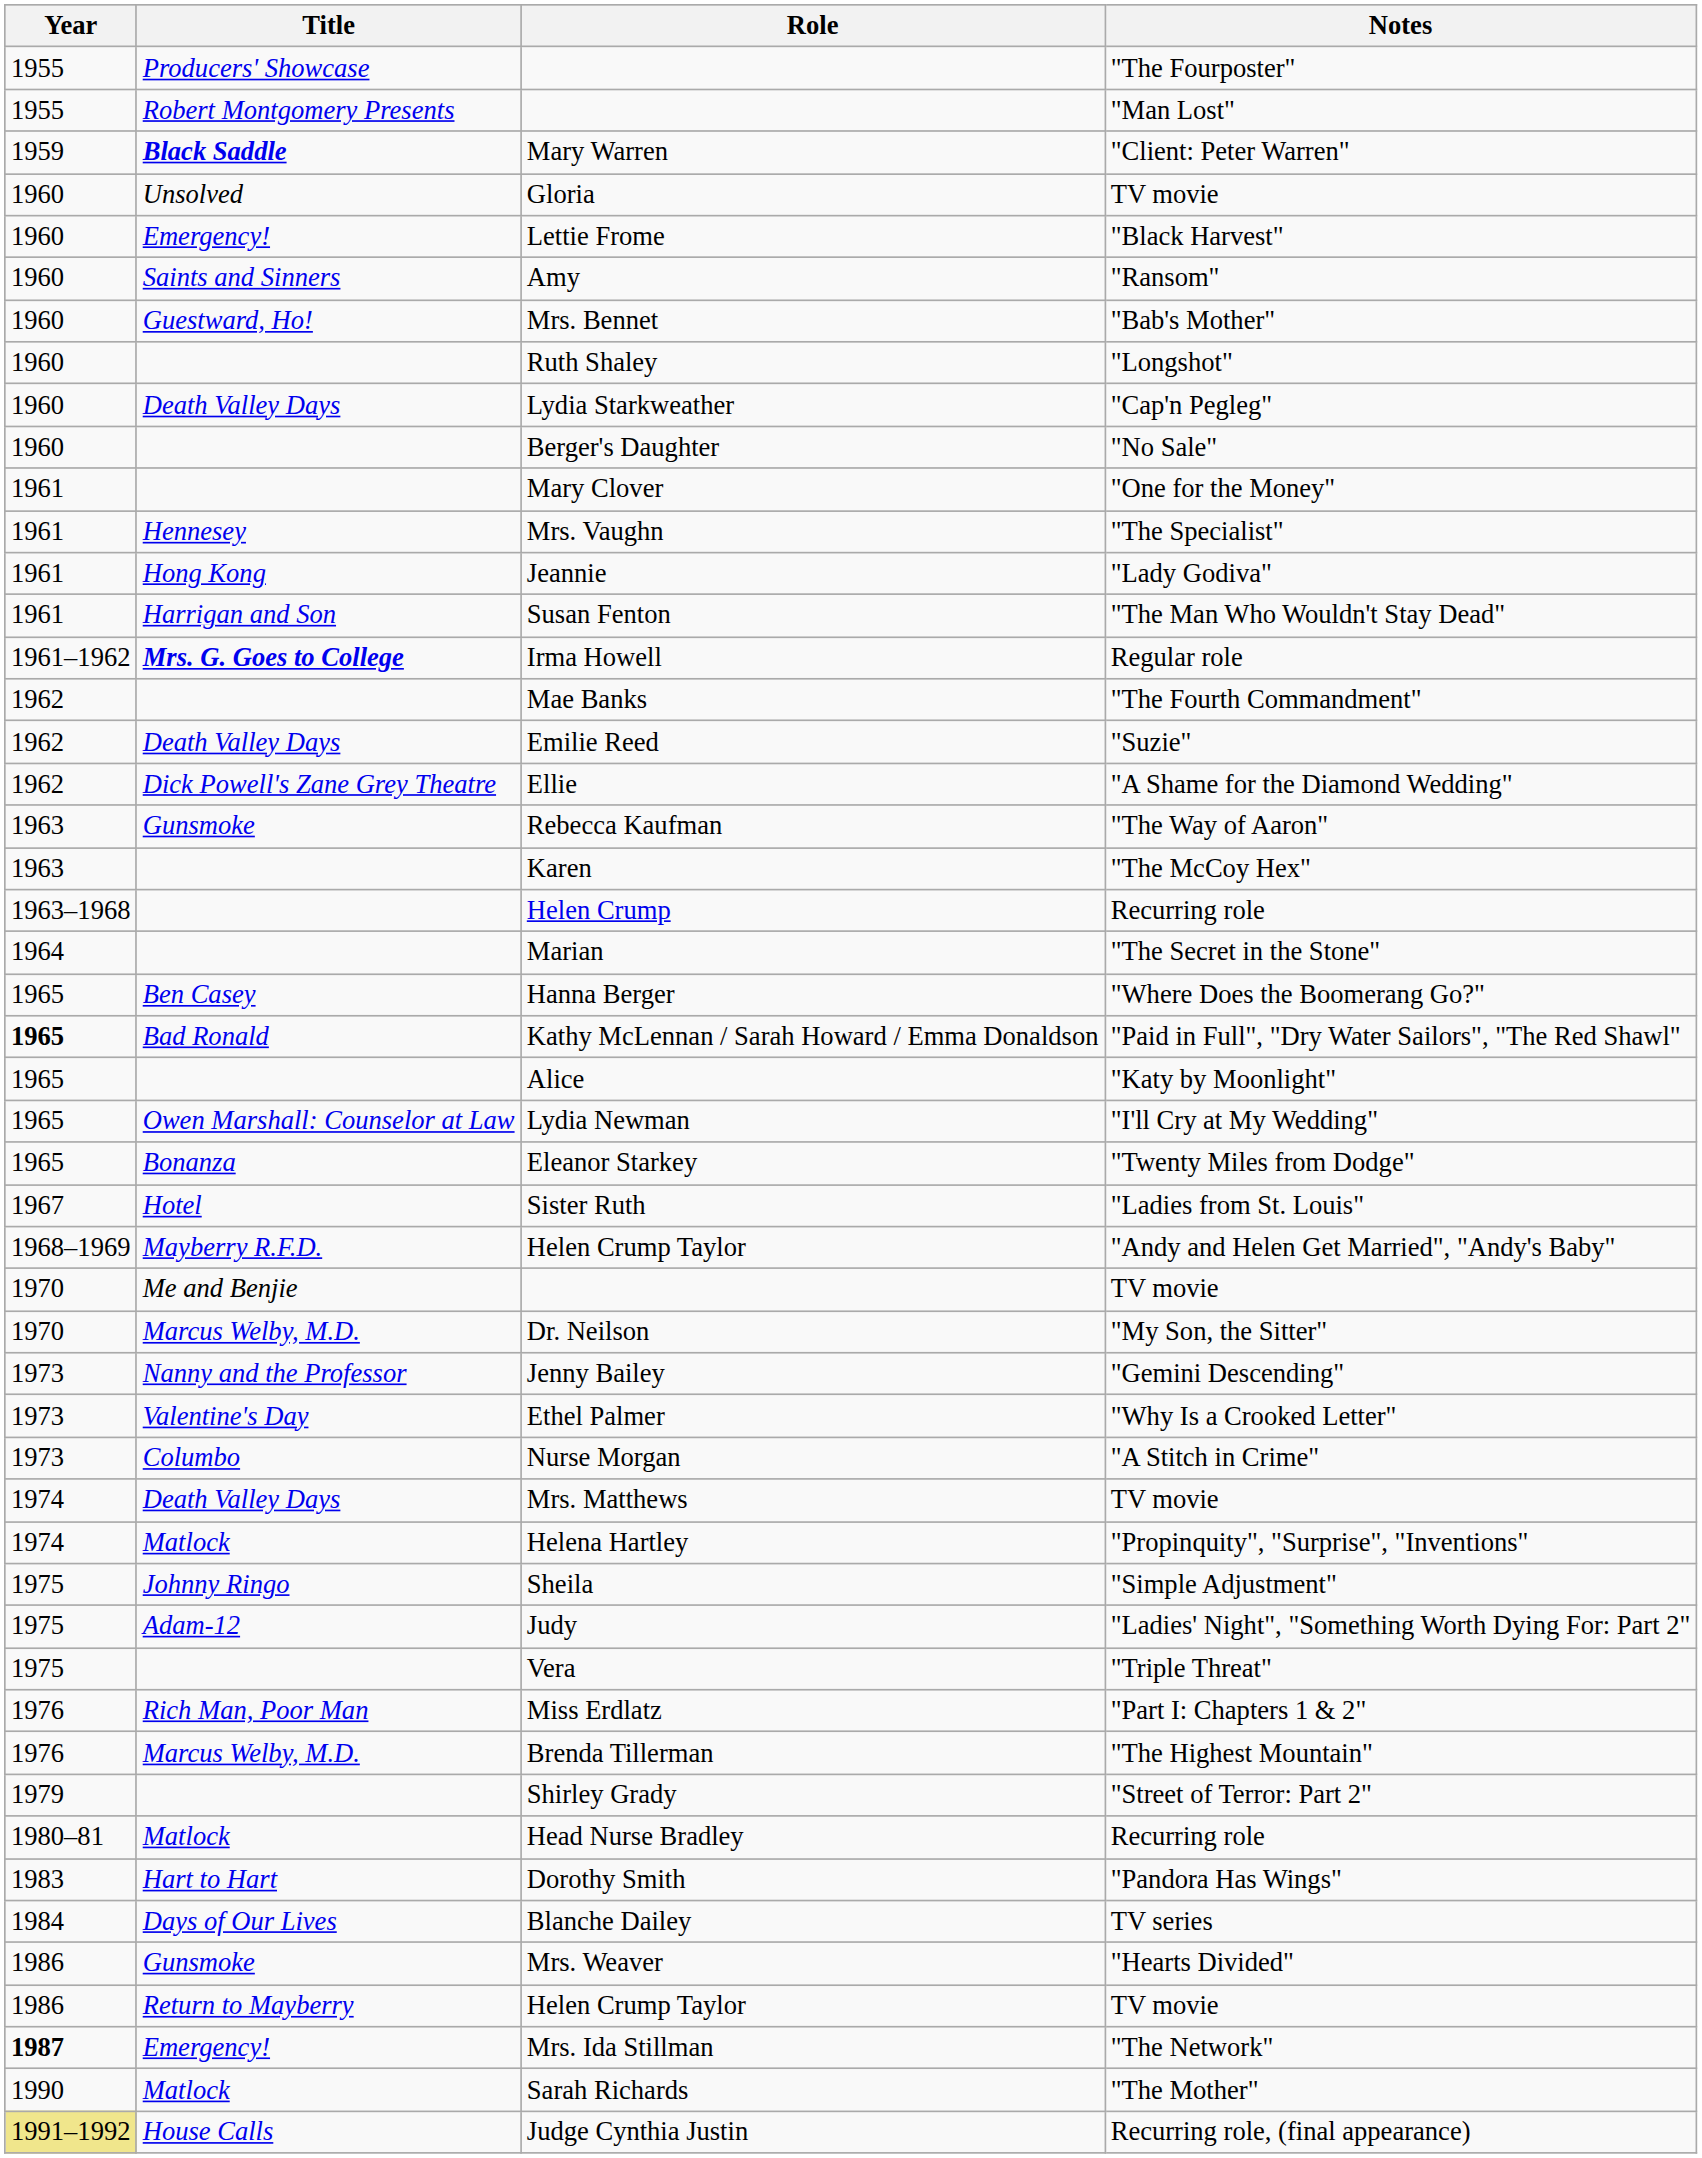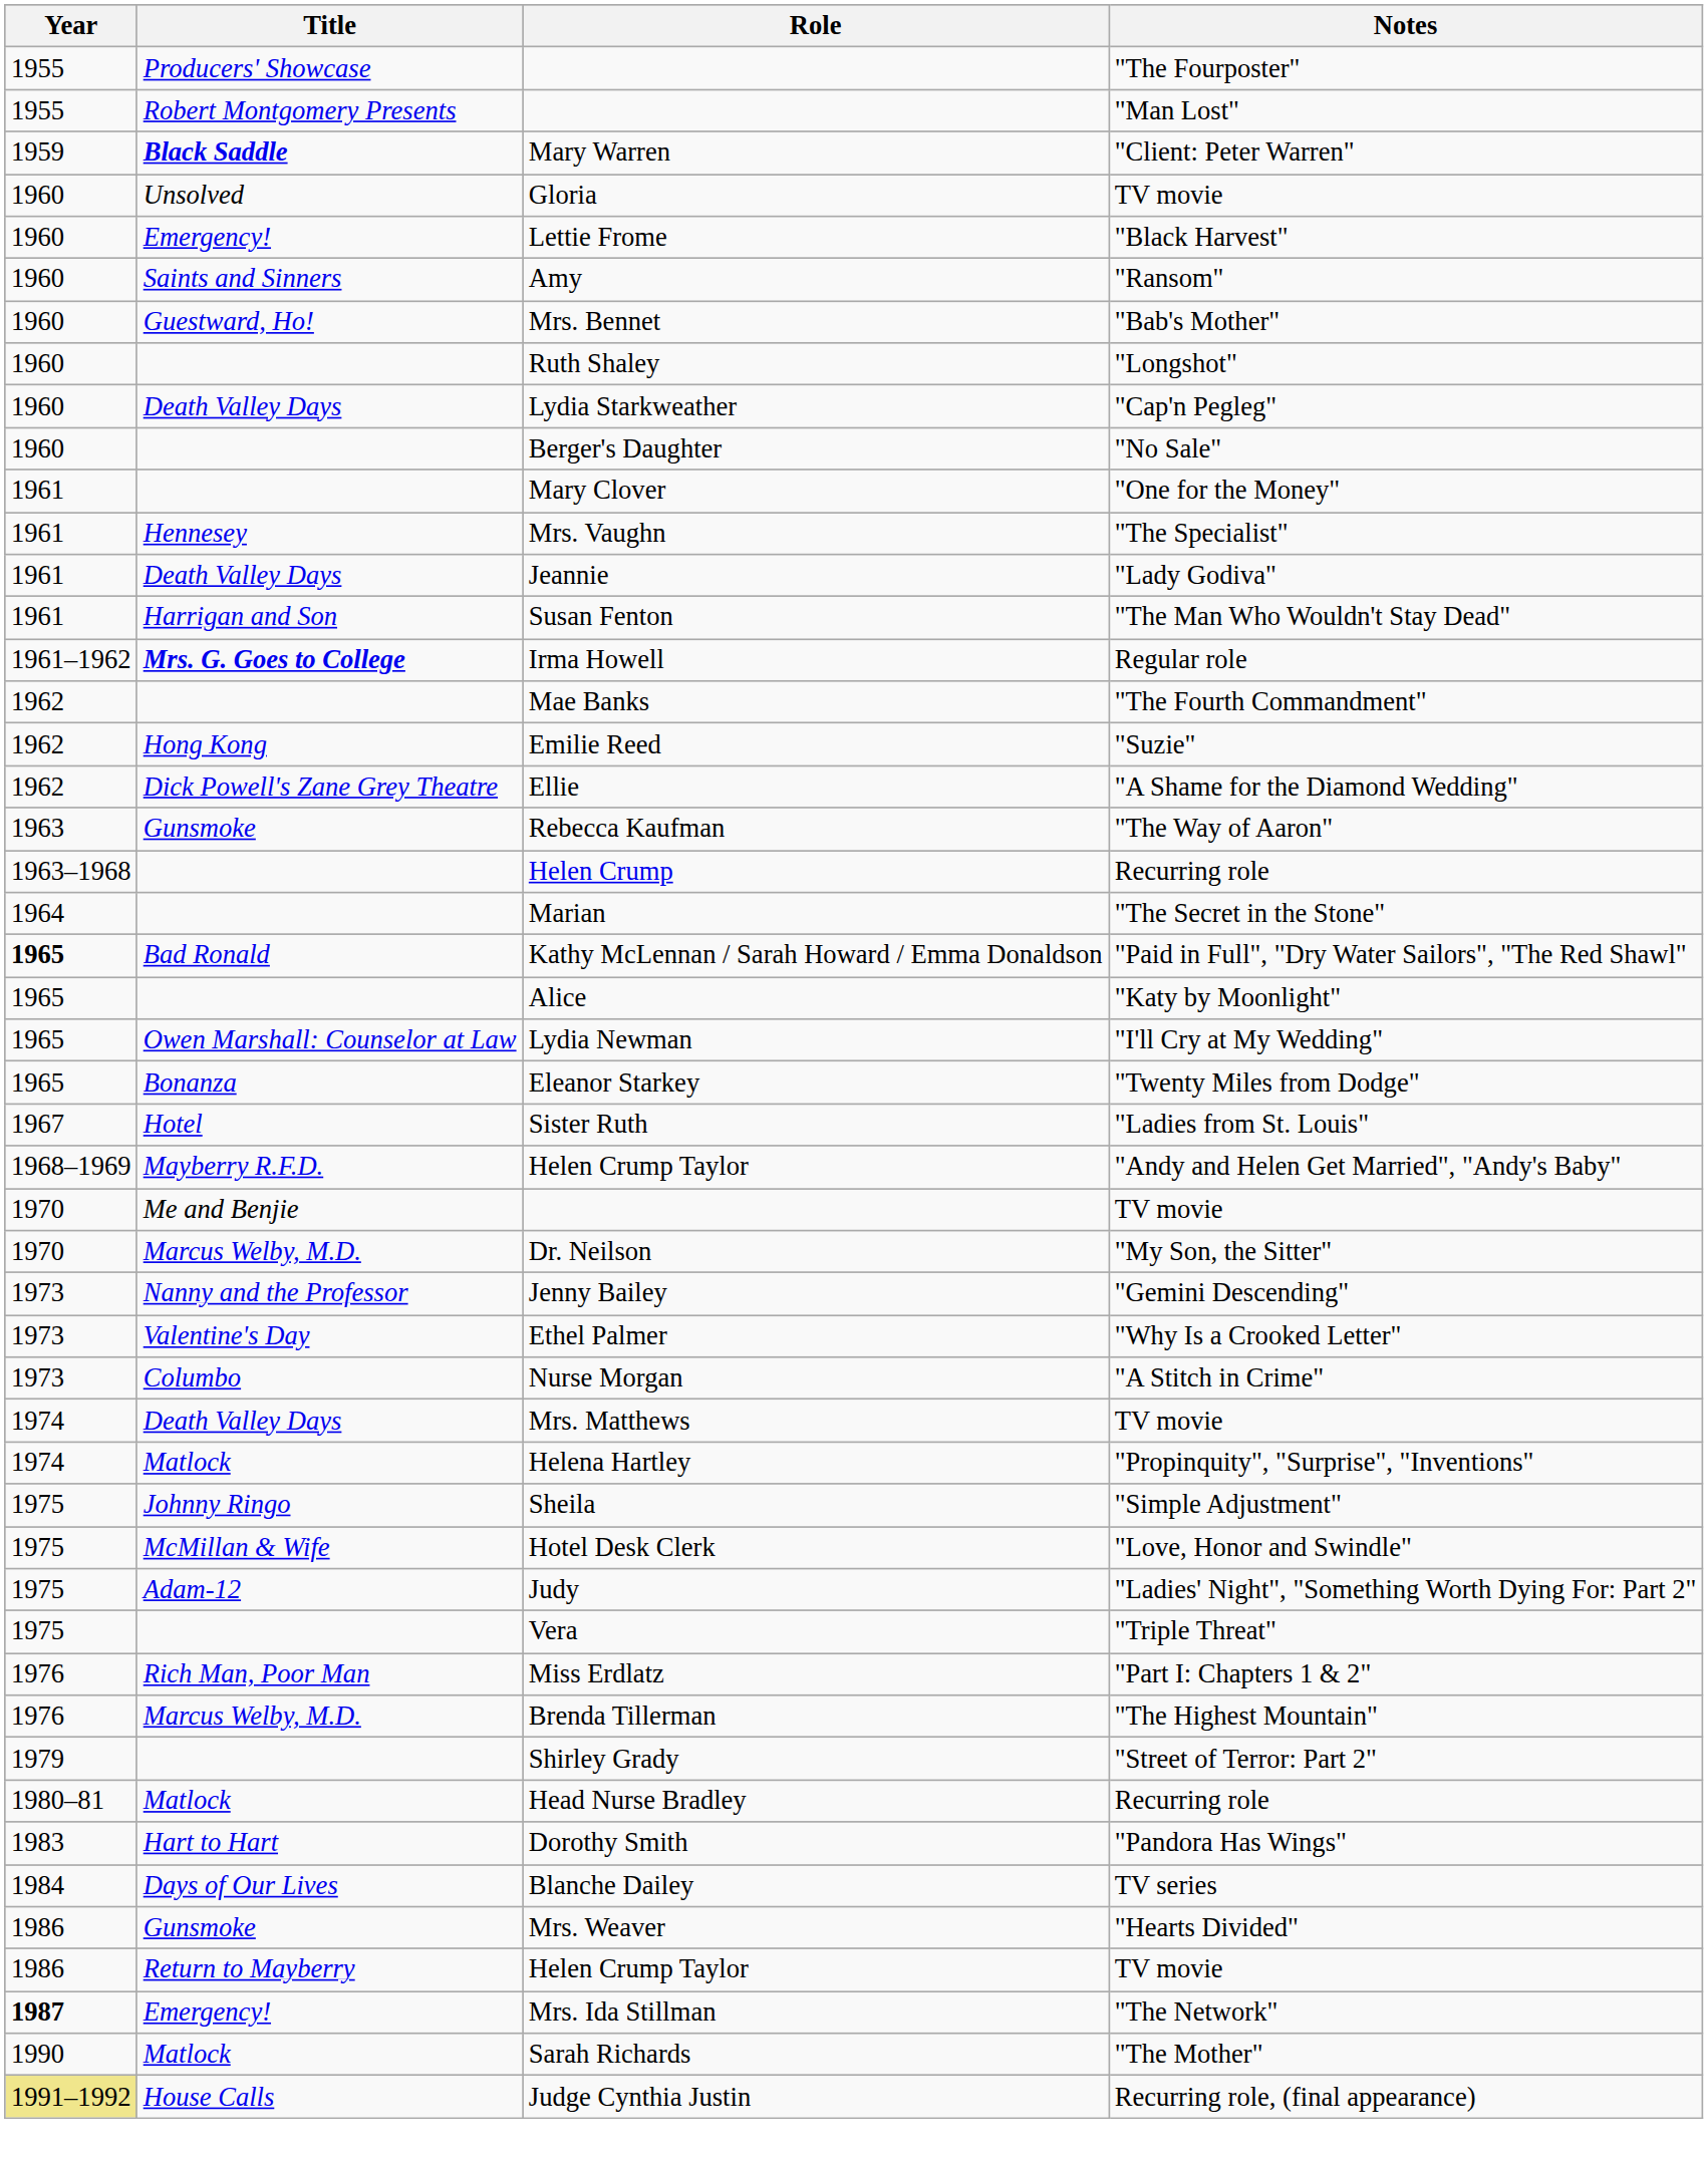Jeannie | Title: Hong Kong -> Death Valley Days
Emilie Reed | Title: Death Valley Days -> Hong Kong
- row: 1963 | Karen | "The McCoy Hex"
- row: 1965 | Ben Casey | Hanna Berger | "Where Does the Boomerang Go?"
+ row: 1975 | McMillan & Wife | Hotel Desk Clerk | "Love, Honor and Swindle"
